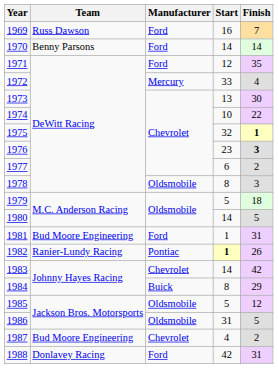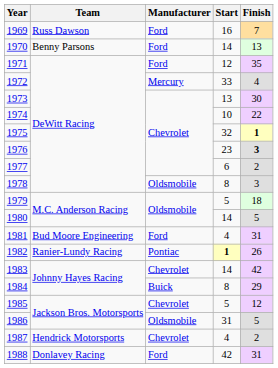1970 | Finish: 14 -> 13
1981 | Start: 1 -> 4
1985 | Manufacturer: Oldsmobile -> Chevrolet
1987 | Team: Bud Moore Engineering -> Hendrick Motorsports
